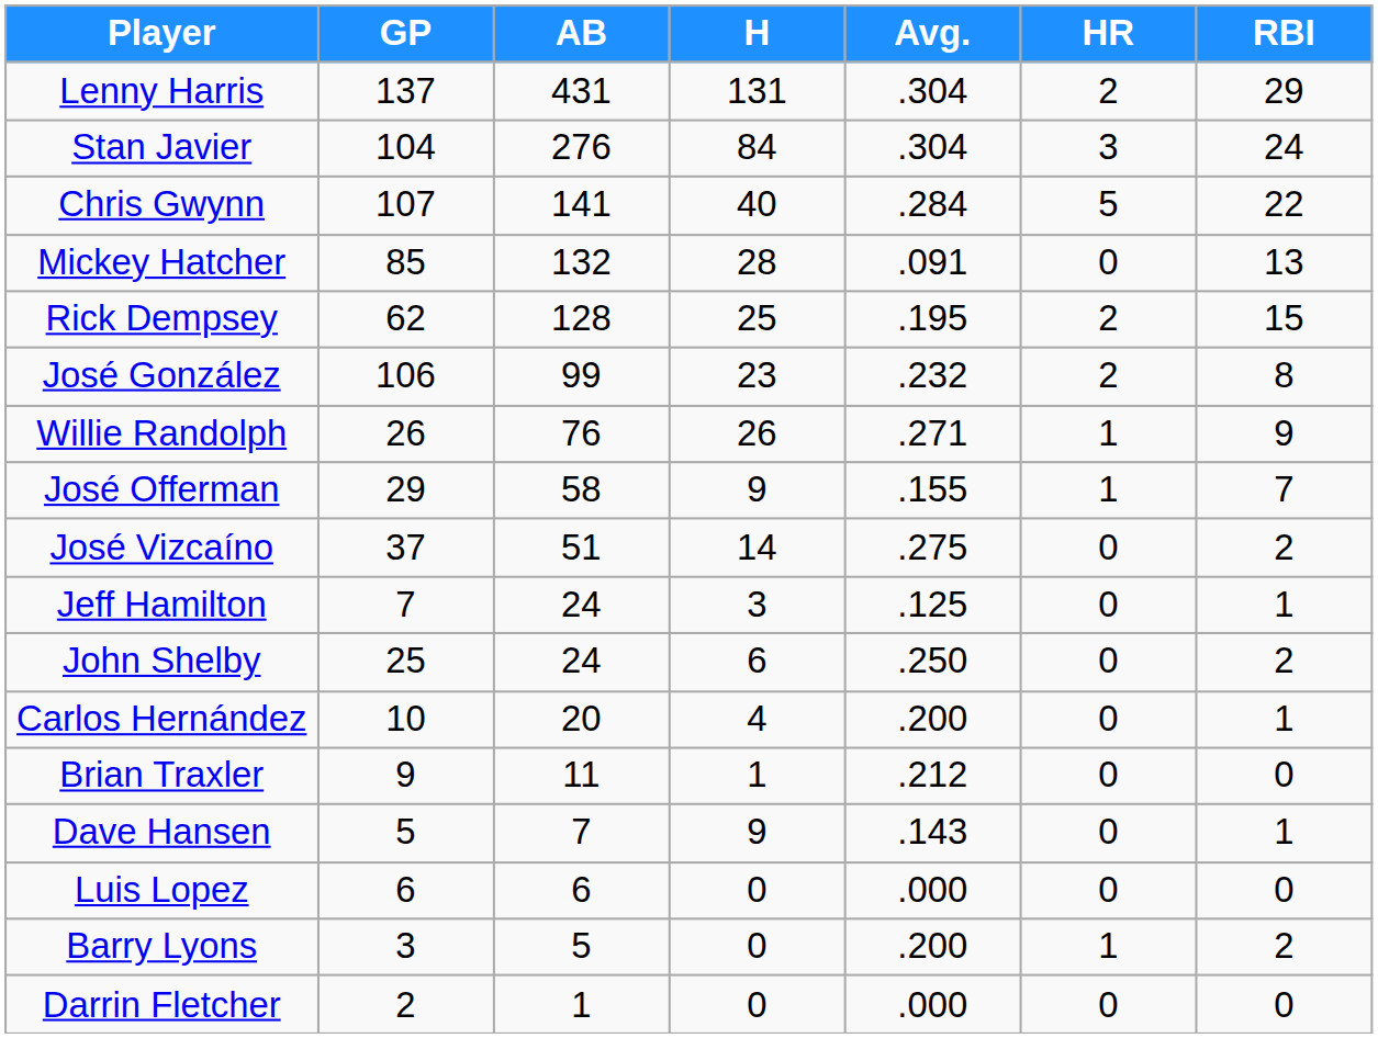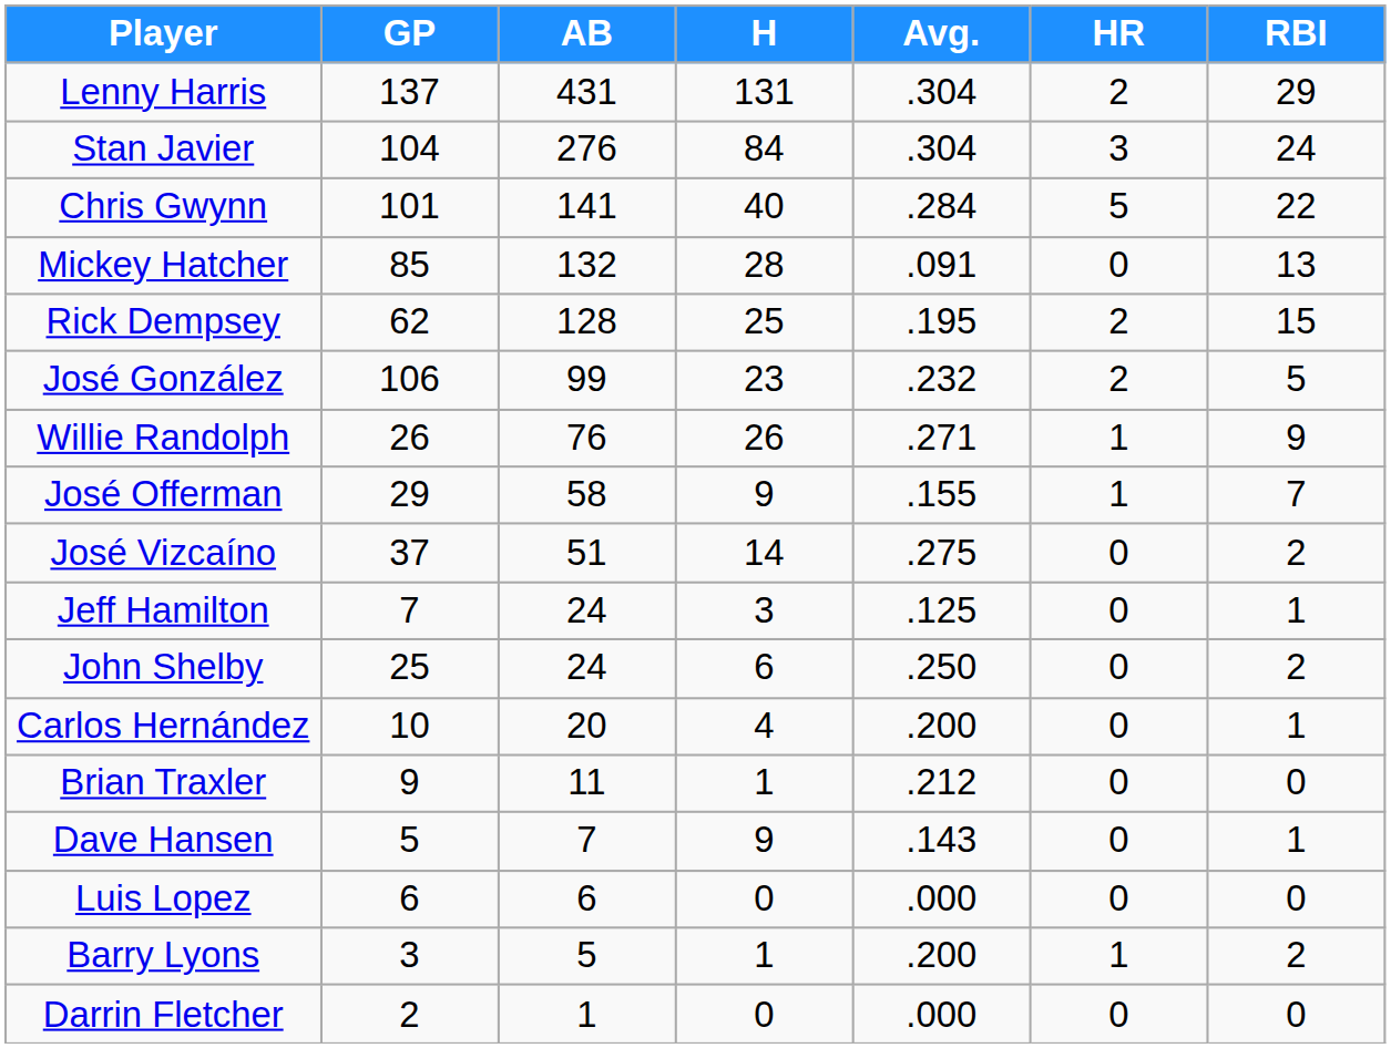Chris Gwynn | GP: 107 -> 101
José González | RBI: 8 -> 5
Barry Lyons | H: 0 -> 1
